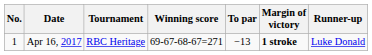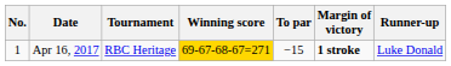Apr 16, 2017 | Winning score: no background -> gold background
Apr 16, 2017 | To par: −13 -> −15
